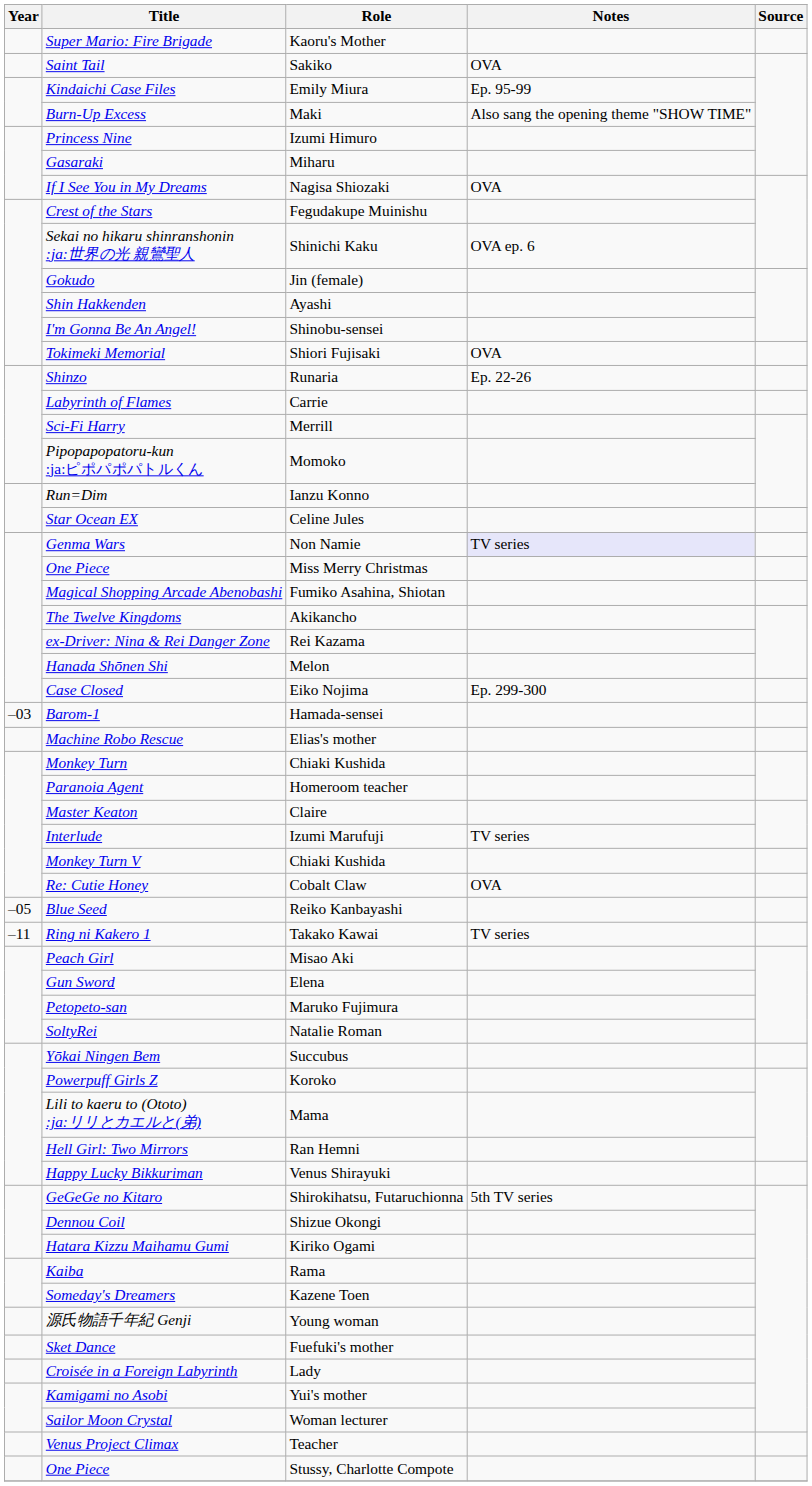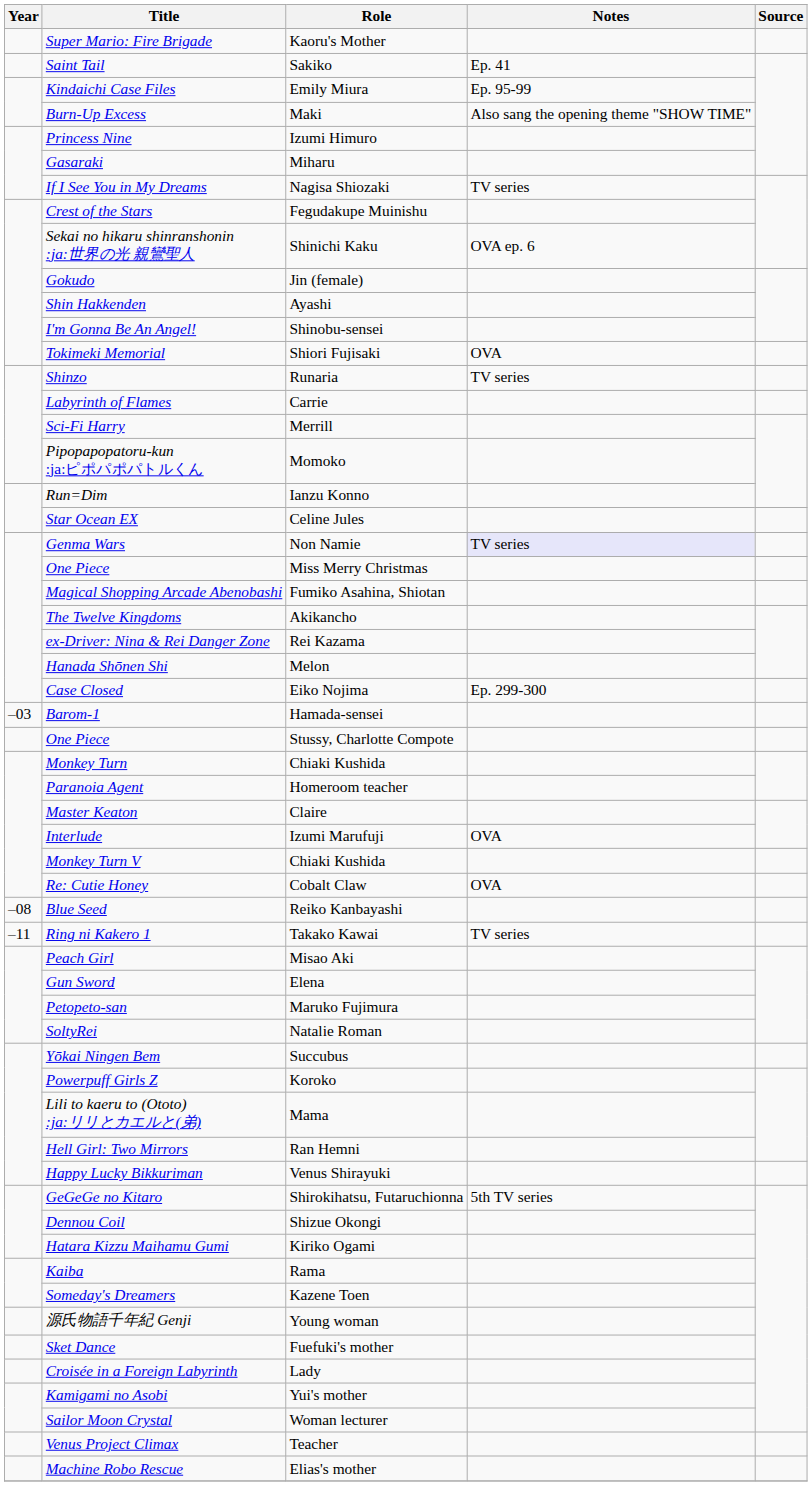Saint Tail | Notes: OVA -> Ep. 41
If I See You in My Dreams | Notes: OVA -> TV series
Shinzo | Notes: Ep. 22-26 -> TV series
rows swapped: Machine Robo Rescue <-> One Piece / Stussy, Charlotte Compote
Interlude | Notes: TV series -> OVA
Blue Seed | Year: –05 -> –08
